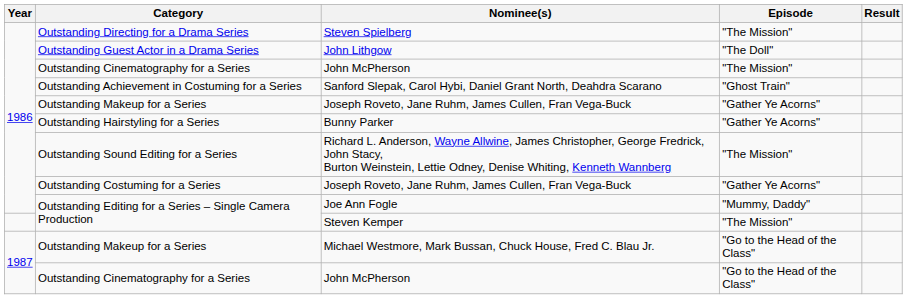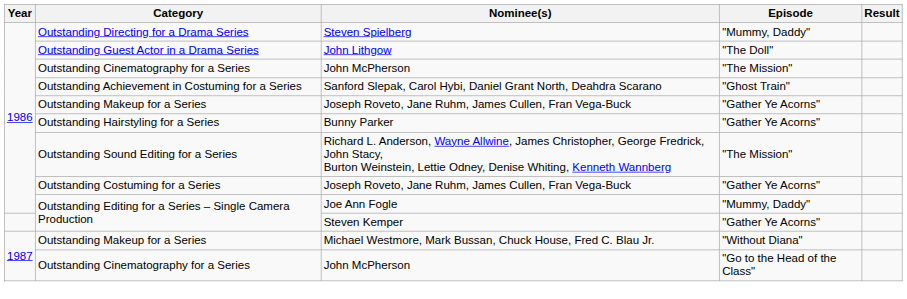Steven Spielberg | Episode: "The Mission" -> "Mummy, Daddy"
Steven Kemper | Episode: "The Mission" -> "Gather Ye Acorns"
Michael Westmore, Mark Bussan, Chuck House, Fred C. Blau Jr. | Episode: "Go to the Head of the Class" -> "Without Diana"
